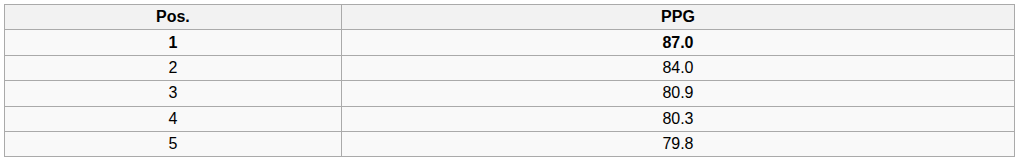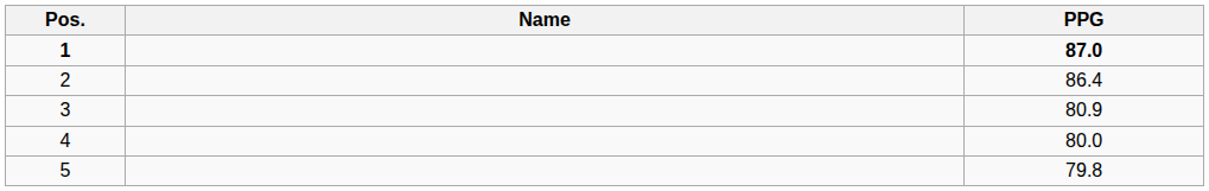+ column: Name
2 | PPG: 84.0 -> 86.4
4 | PPG: 80.3 -> 80.0
